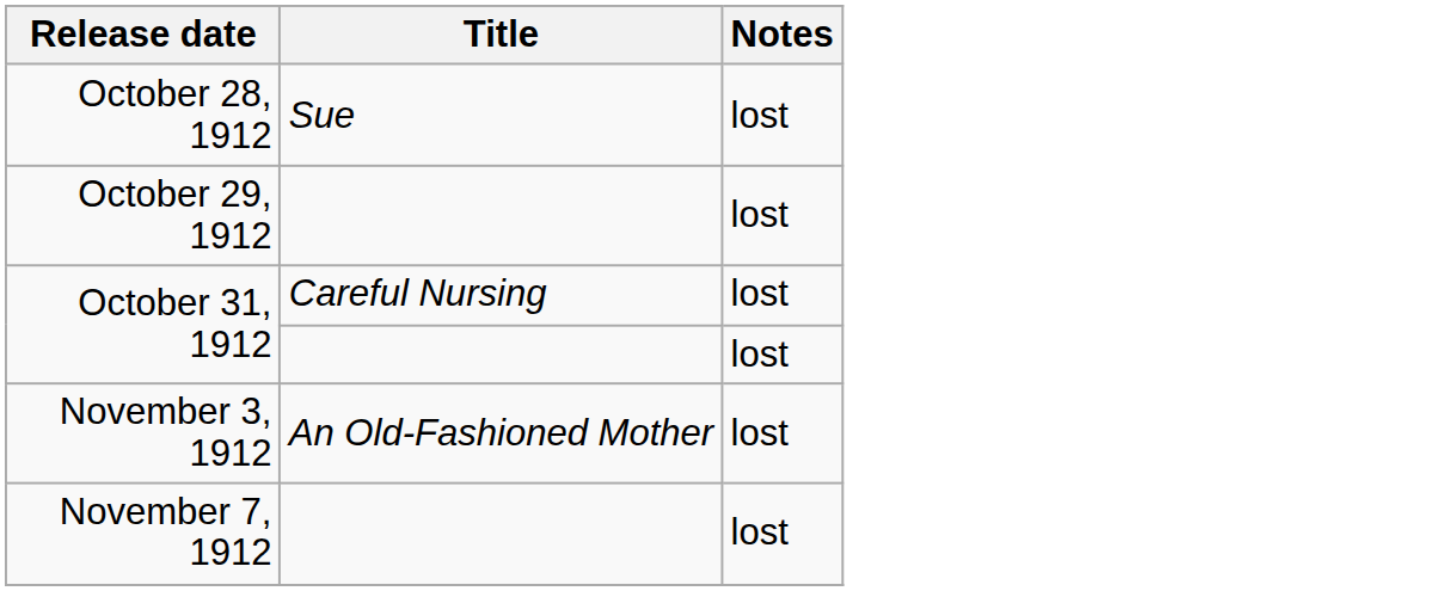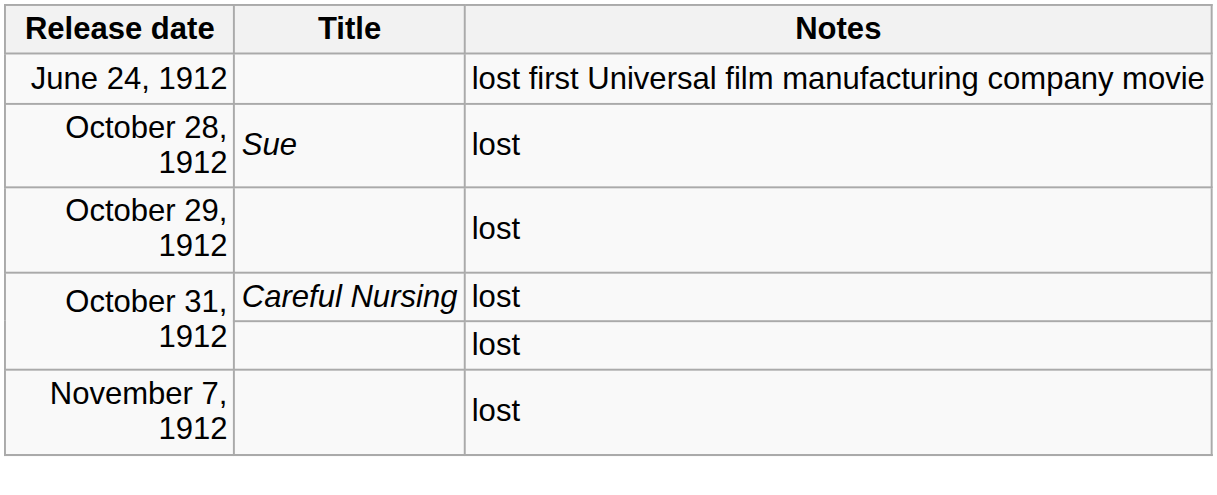+ row: June 24, 1912 | lost first Universal film manufacturing company movie
- row: November 3, 1912 | An Old-Fashioned Mother | lost
